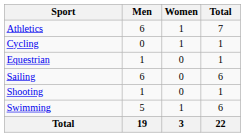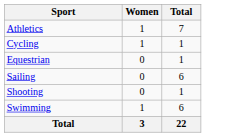- column: Men | 6 | 0 | 1 | 6 | 1 | 5 | 19
